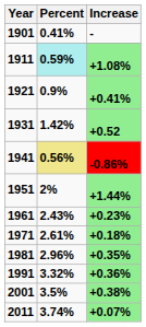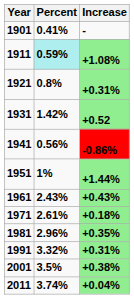1921 | Percent: 0.9% -> 0.8%
1921 | Increase: +0.41% -> +0.31%
1941 | Percent: khaki background -> no background
1951 | Percent: 2% -> 1%
1961 | Increase: +0.23% -> +0.43%
1991 | Increase: +0.36% -> +0.31%
2011 | Increase: +0.07% -> +0.04%
